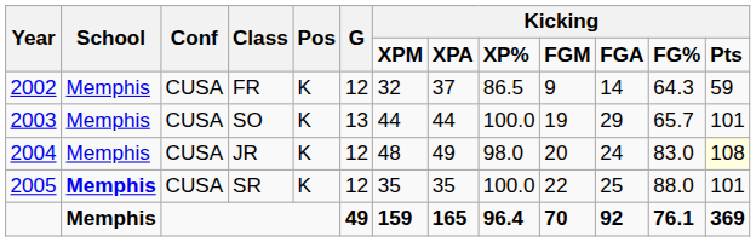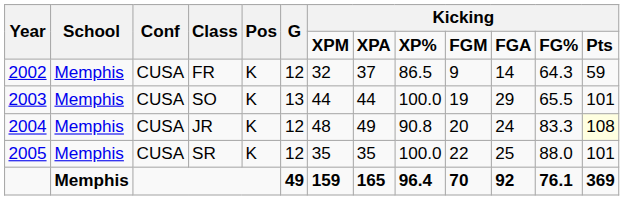SO | column 12: 65.7 -> 65.5
JR | column 9: 98.0 -> 90.8
JR | column 12: 83.0 -> 83.3
SR | School: bold -> normal
